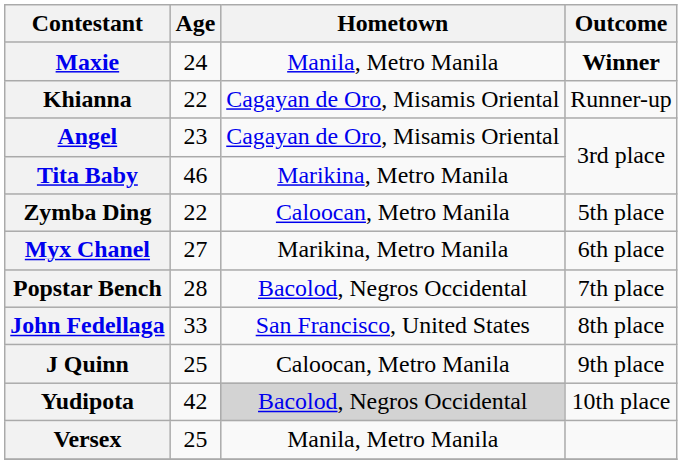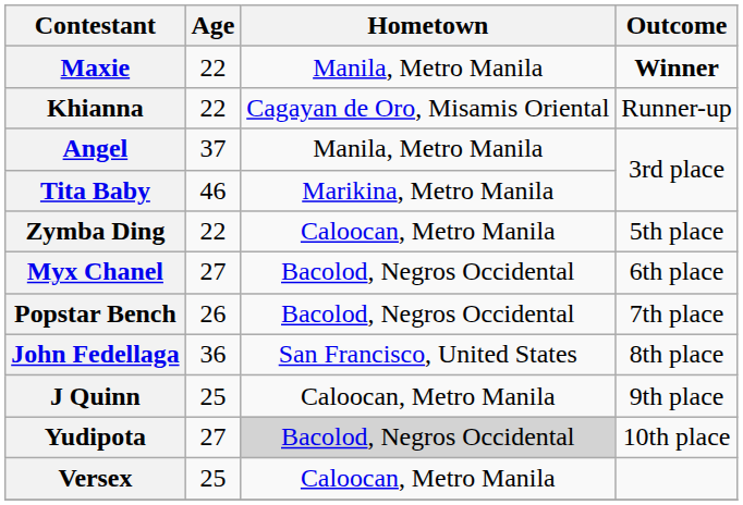Maxie | Age: 24 -> 22
Angel | Age: 23 -> 37
Angel | Hometown: Cagayan de Oro, Misamis Oriental -> Manila, Metro Manila
Myx Chanel | Hometown: Marikina, Metro Manila -> Bacolod, Negros Occidental
Popstar Bench | Age: 28 -> 26
John Fedellaga | Age: 33 -> 36
Yudipota | Age: 42 -> 27
Versex | Hometown: Manila, Metro Manila -> Caloocan, Metro Manila
